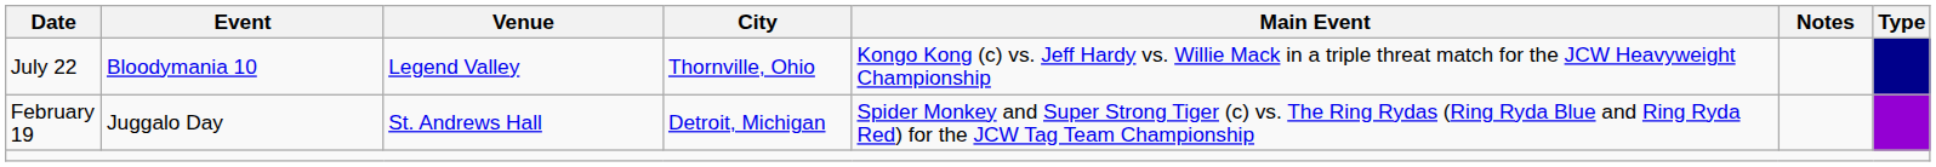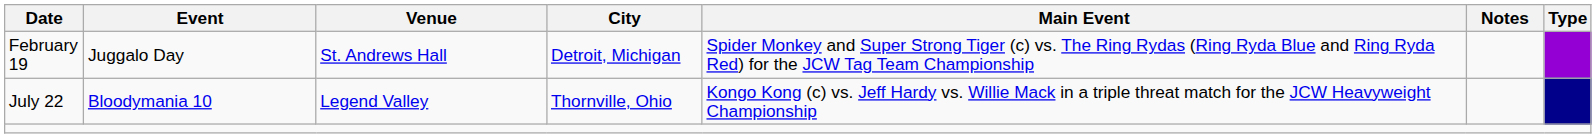rows swapped: February 19 <-> July 22
